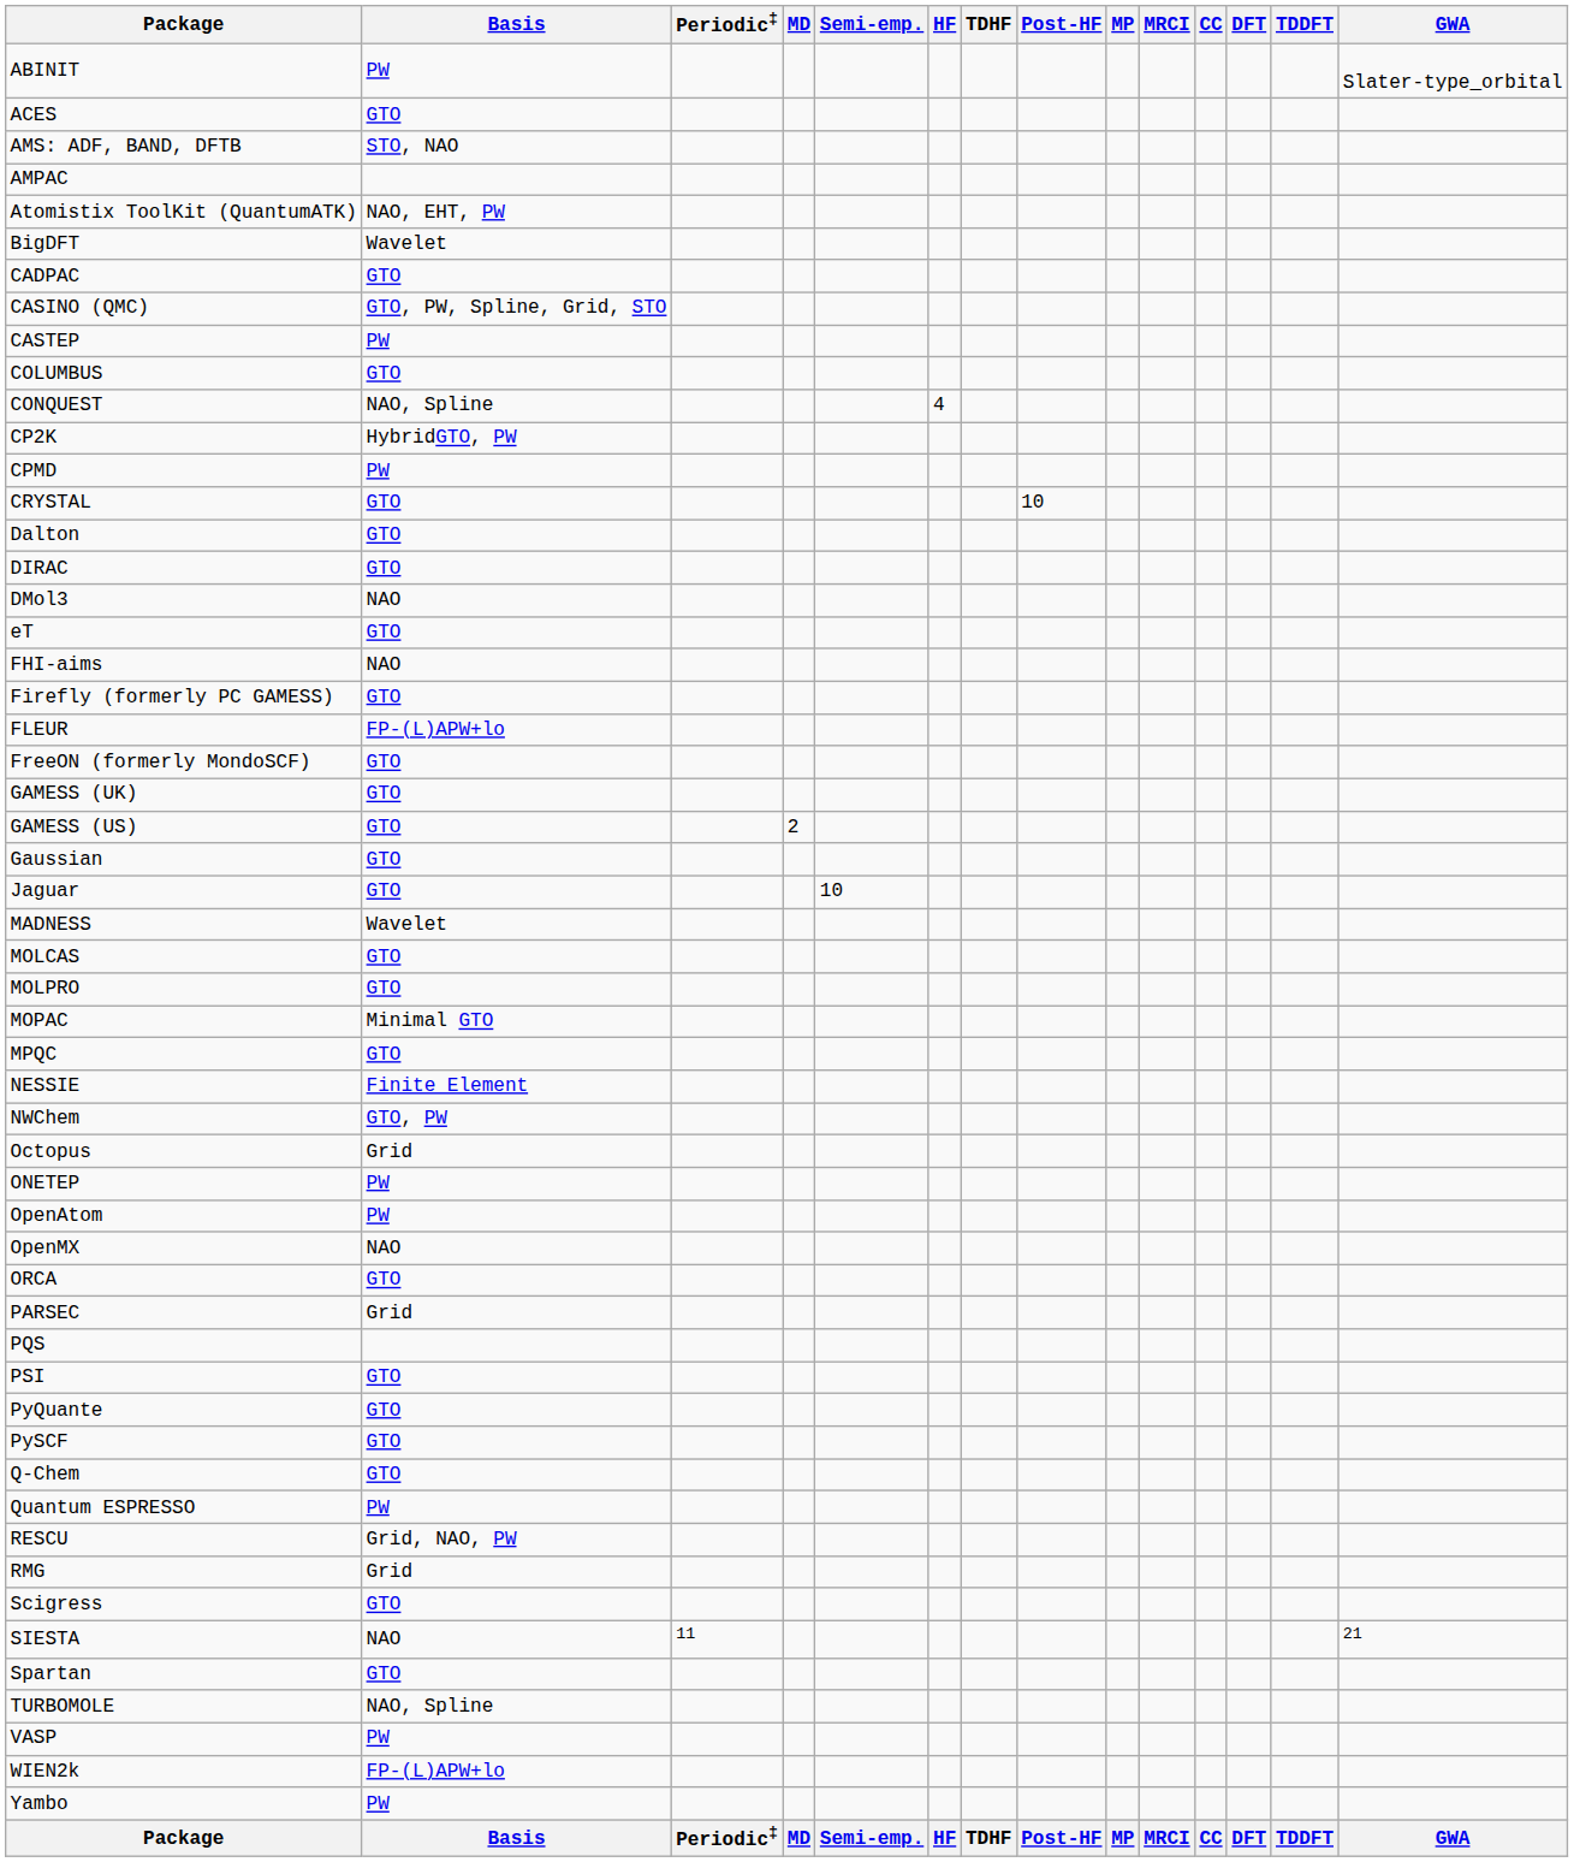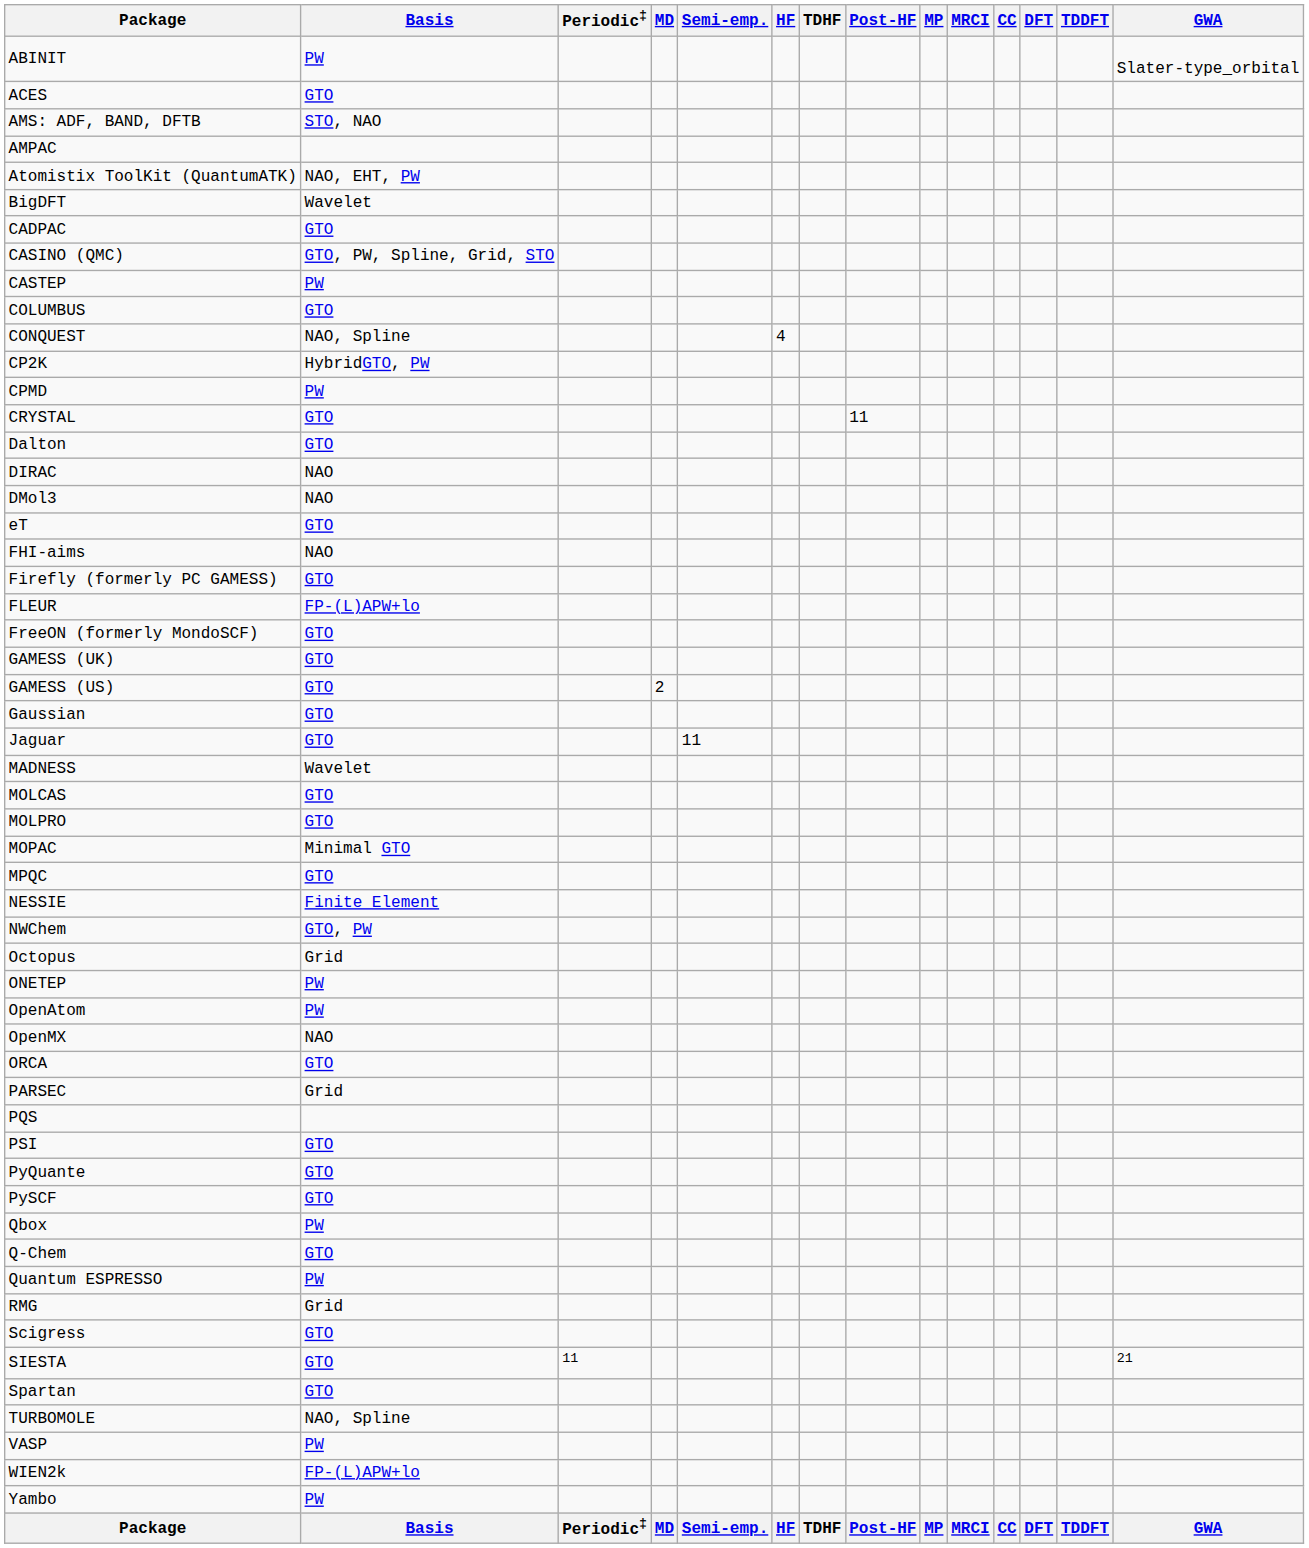CRYSTAL | Post-HF: 10 -> 11
DIRAC | Basis: GTO -> NAO
Jaguar | Semi-emp.: 10 -> 11
+ row: Qbox | PW
- row: RESCU | Grid, NAO, PW
SIESTA | Basis: NAO -> GTO
